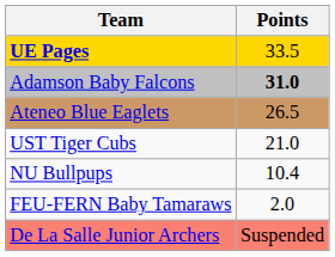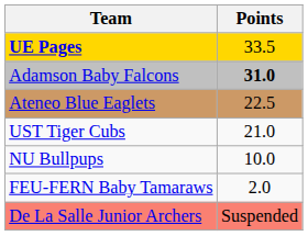Ateneo Blue Eaglets | Points: 26.5 -> 22.5
NU Bullpups | Points: 10.4 -> 10.0
